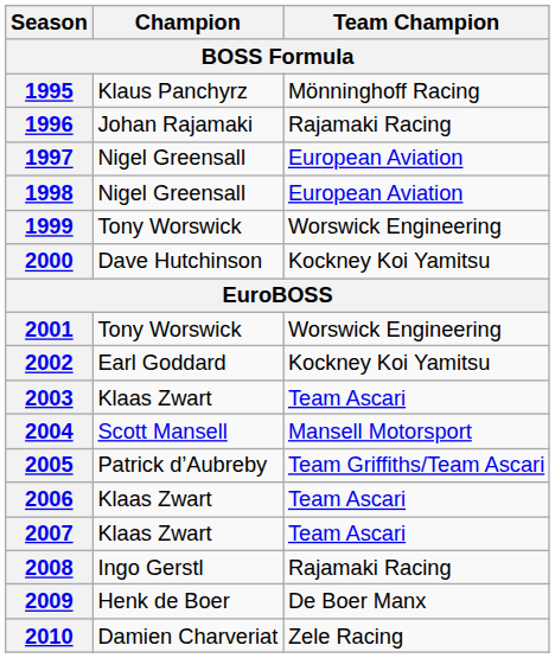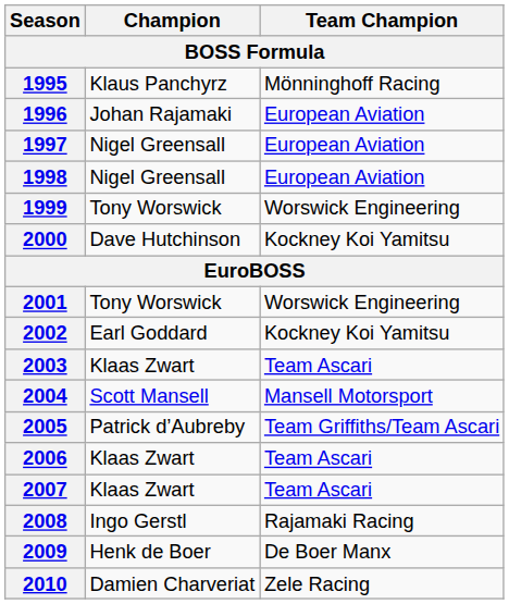1996 | Team Champion: Rajamaki Racing -> European Aviation
